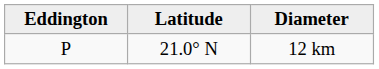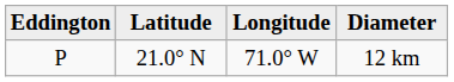+ column: Longitude | 71.0° W
